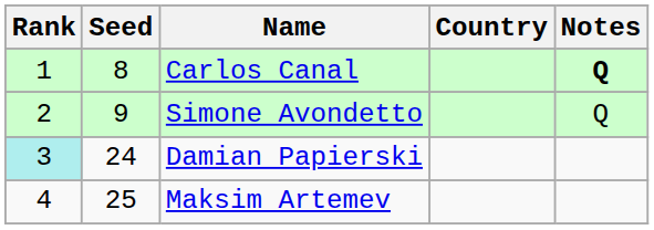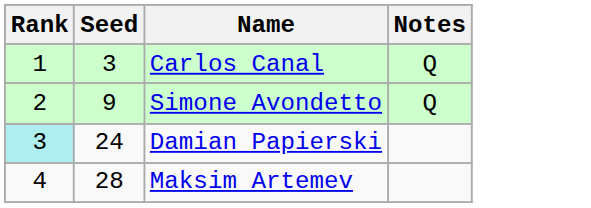- column: Country
Carlos Canal | Seed: 8 -> 3
Carlos Canal | Notes: bold -> normal
Maksim Artemev | Seed: 25 -> 28
